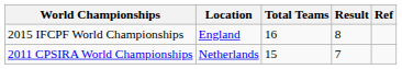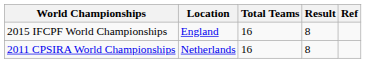2011 CPSIRA World Championships | Total Teams: 15 -> 16
2011 CPSIRA World Championships | Result: 7 -> 8
